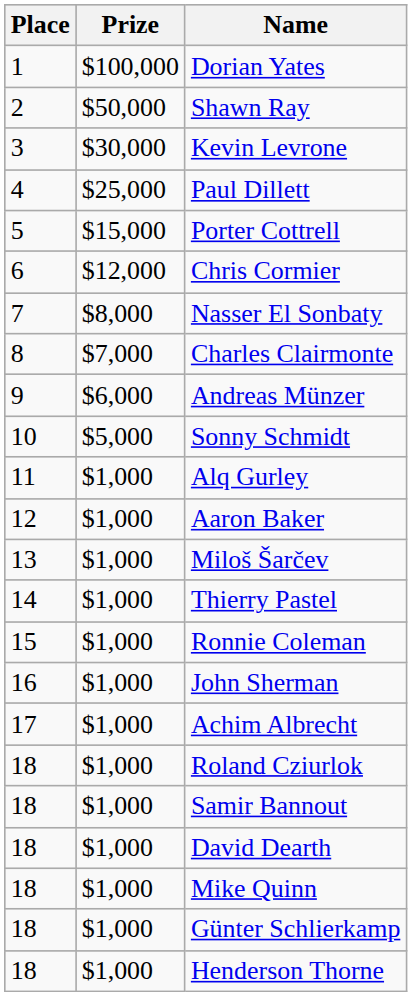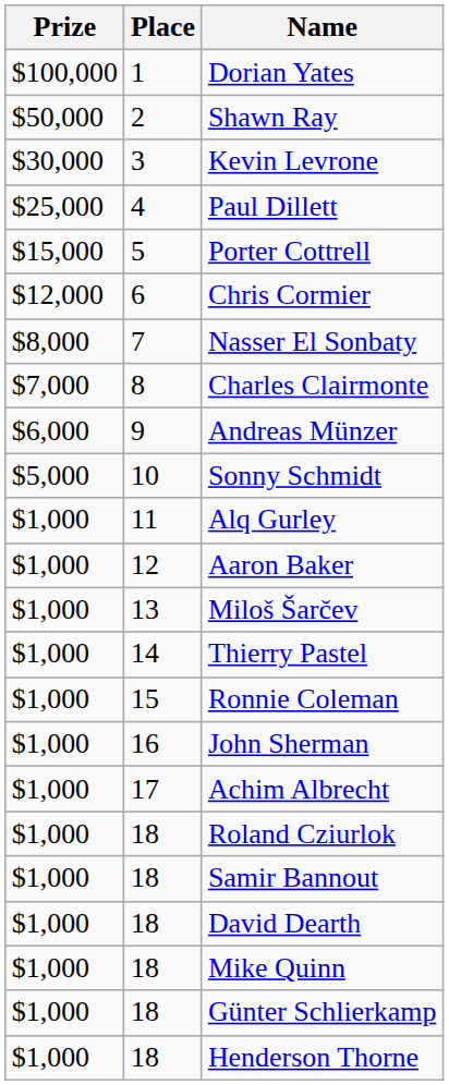columns swapped: Place <-> Prize
